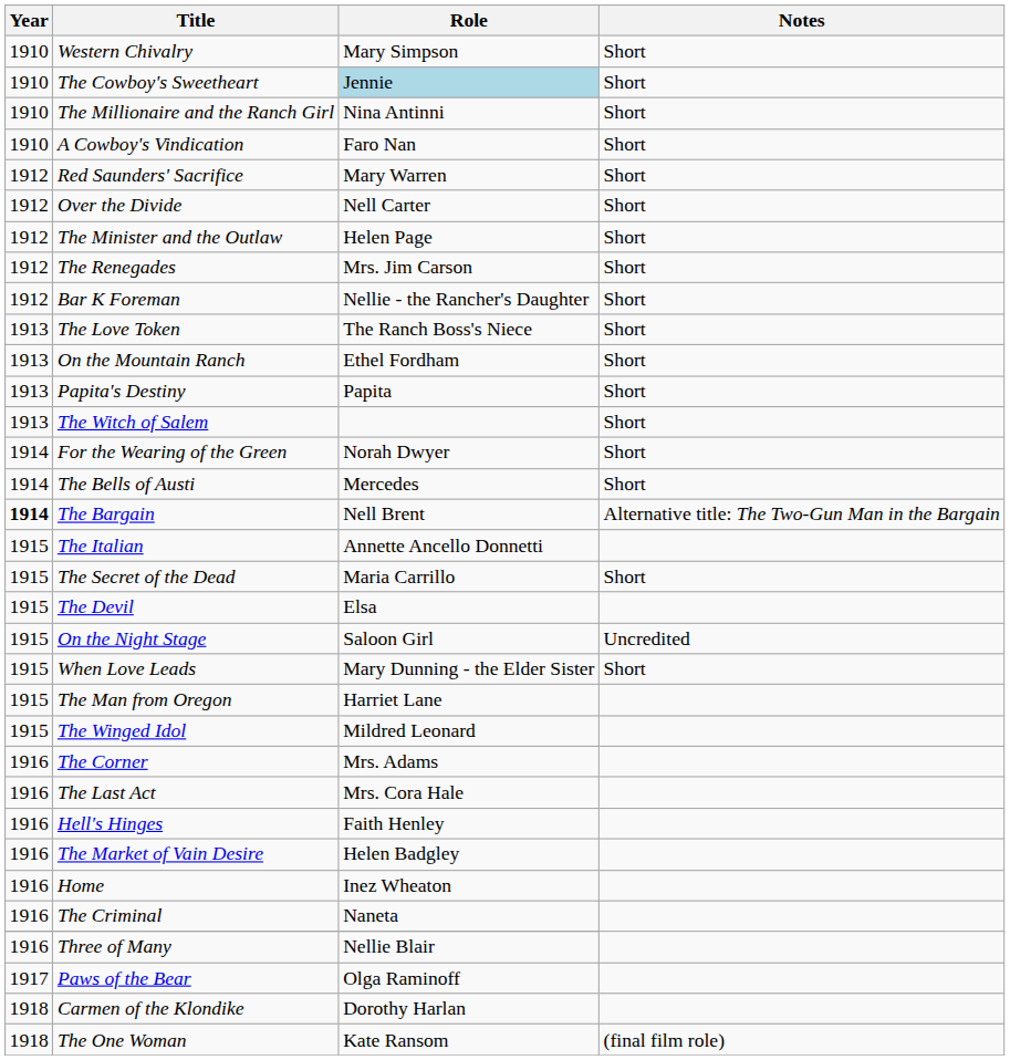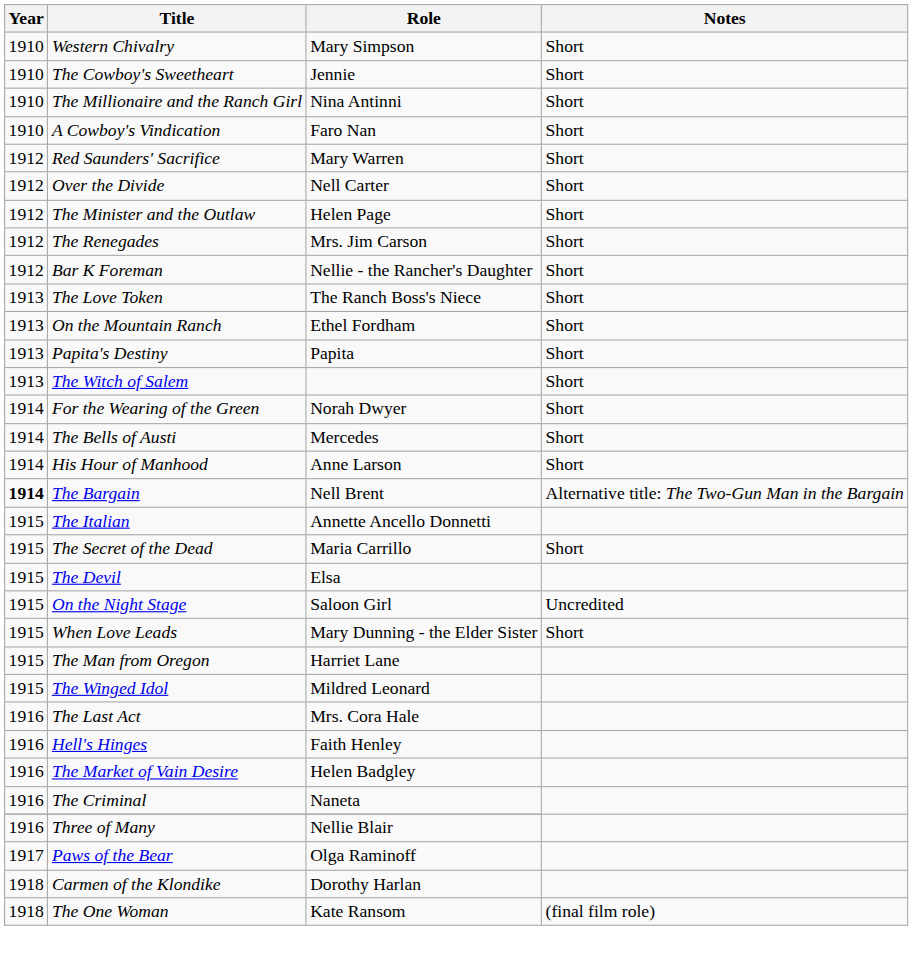The Cowboy's Sweetheart | Role: lightblue background -> no background
+ row: 1914 | His Hour of Manhood | Anne Larson | Short
- row: 1916 | The Corner | Mrs. Adams
- row: 1916 | Home | Inez Wheaton
